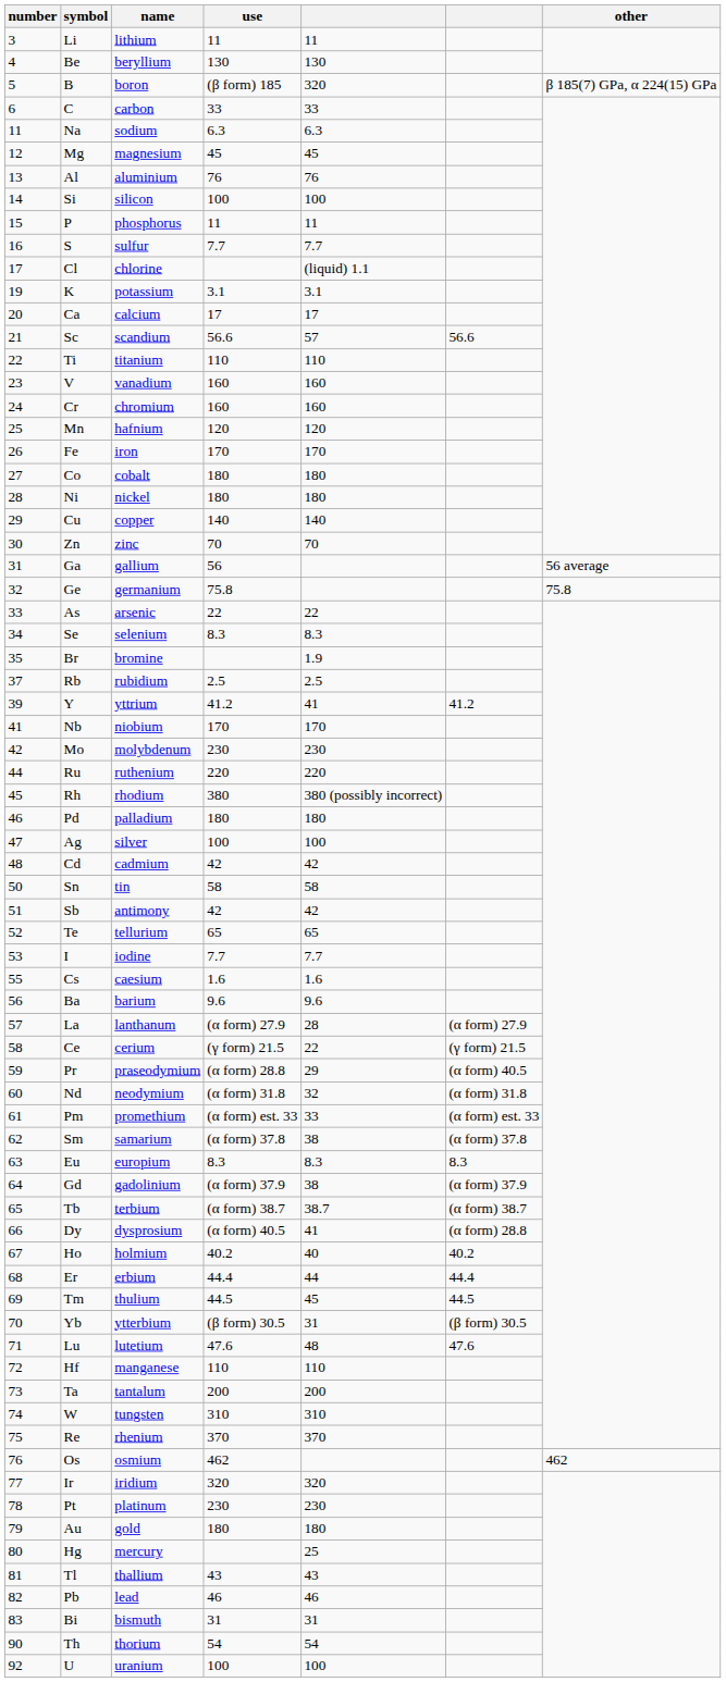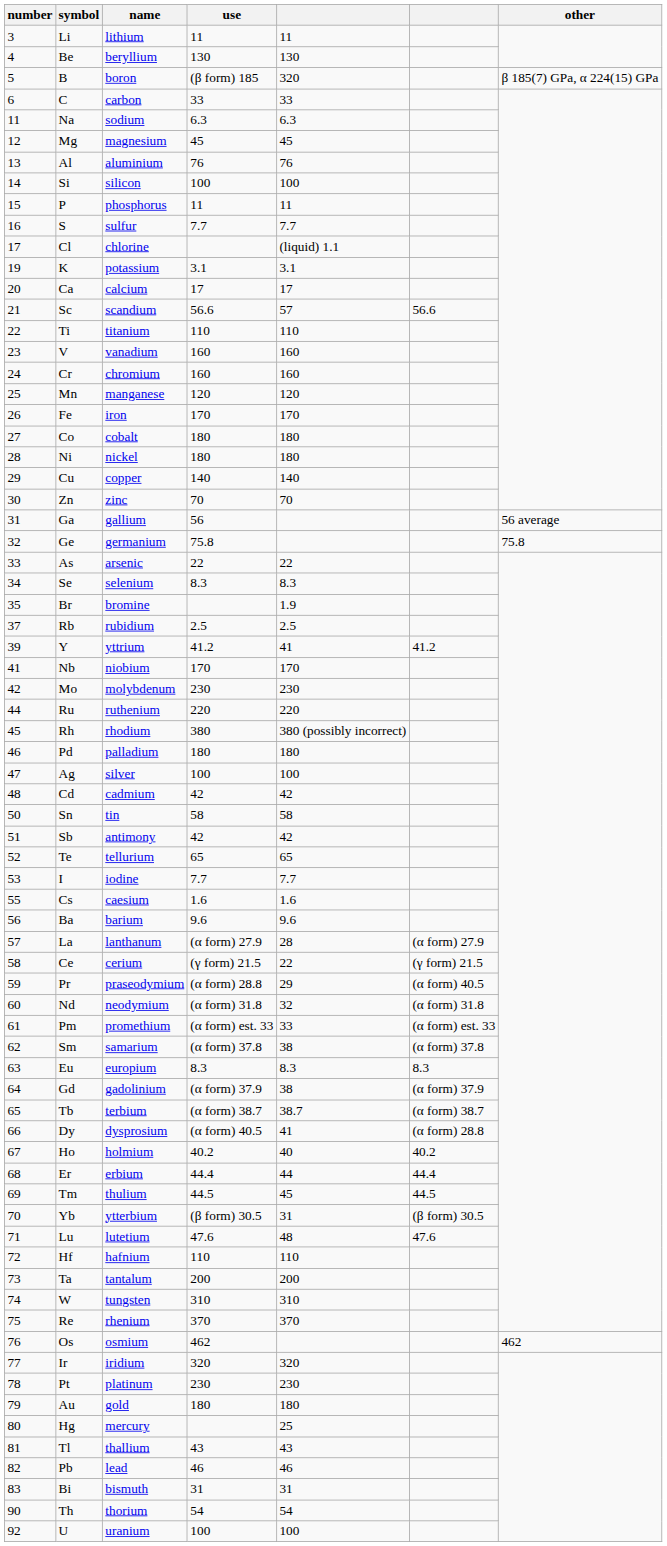Mn | name: hafnium -> manganese
Hf | name: manganese -> hafnium
